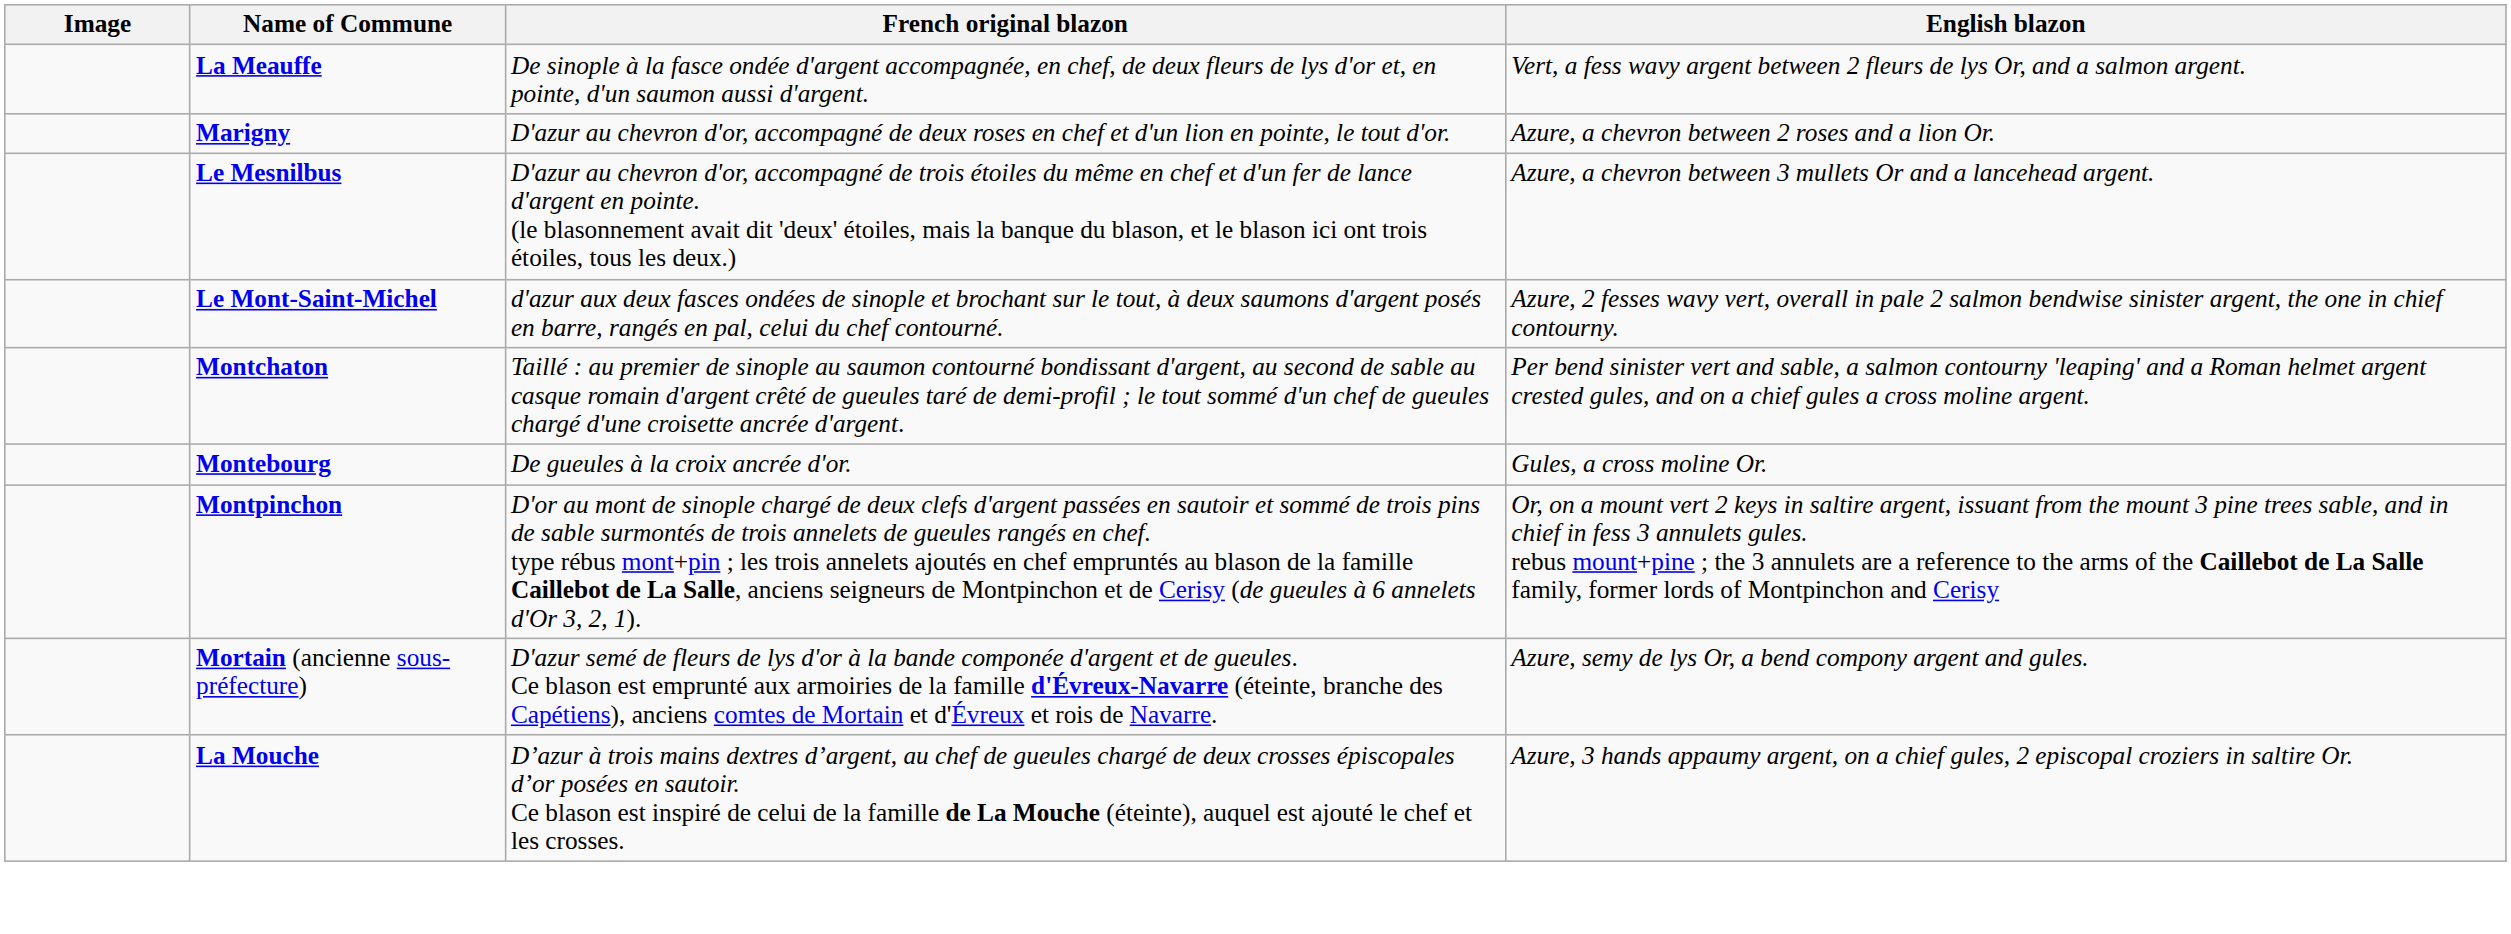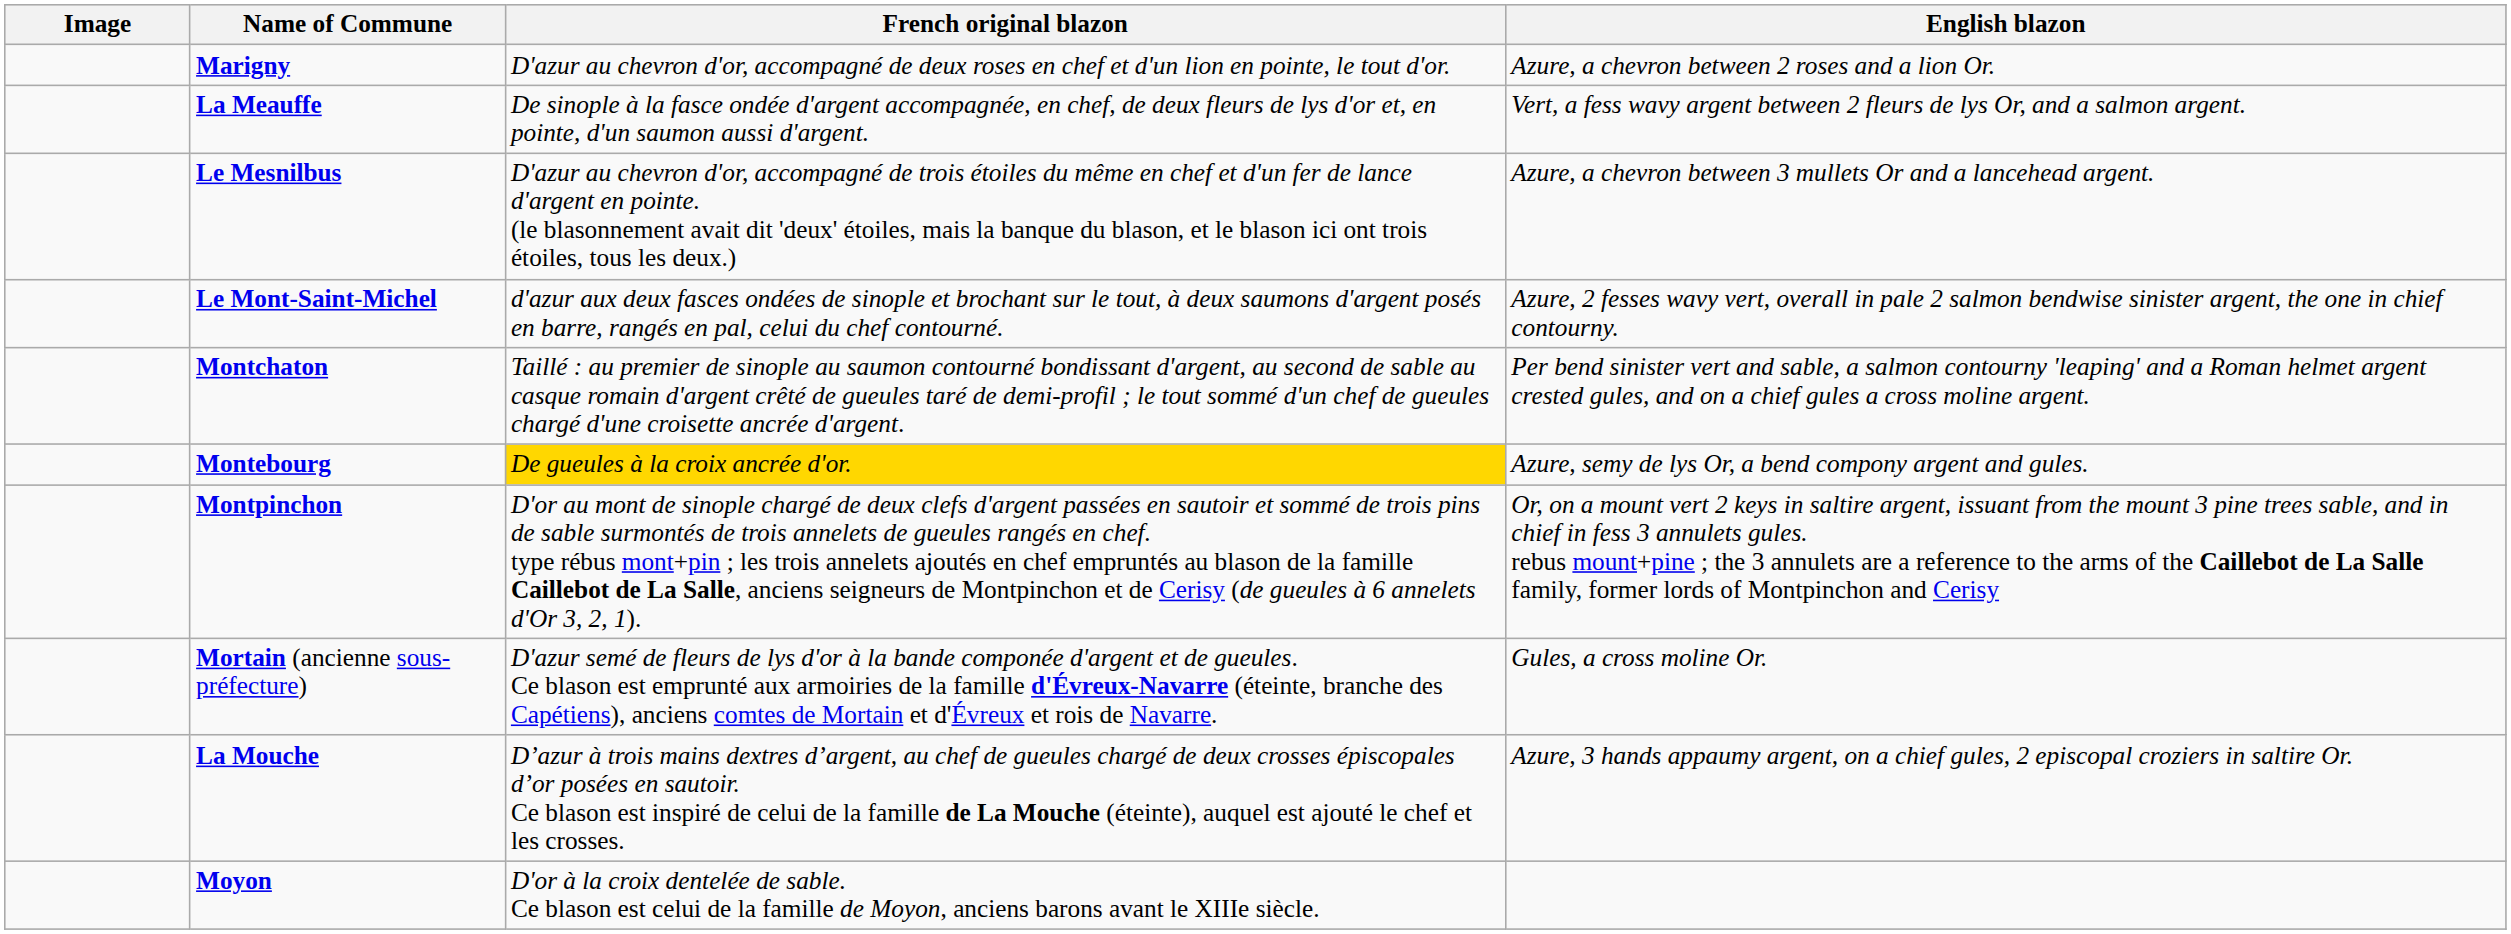rows swapped: Marigny <-> La Meauffe
Montebourg | French original blazon: no background -> gold background
Montebourg | English blazon: Gules, a cross moline Or. -> Azure, semy de lys Or, a bend compony argent and gules.
Mortain (ancienne sous-préfecture) | English blazon: Azure, semy de lys Or, a bend compony argent and gules. -> Gules, a cross moline Or.
+ row: Moyon | D'or à la croix dentelée de sable. Ce blason est celui de la famille de Moyon, anciens barons avant le XIIIe siècle.
